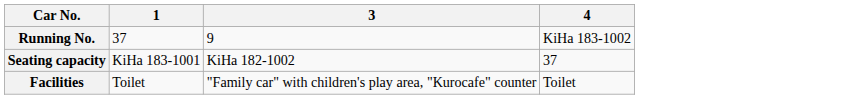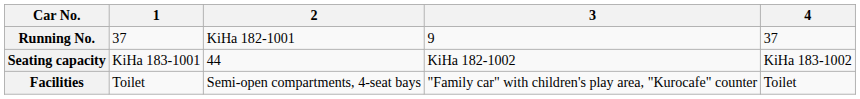+ column: 2 | KiHa 182-1001 | 44 | Semi-open compartments, 4-seat bays
Running No. | 4: KiHa 183-1002 -> 37
Seating capacity | 4: 37 -> KiHa 183-1002
